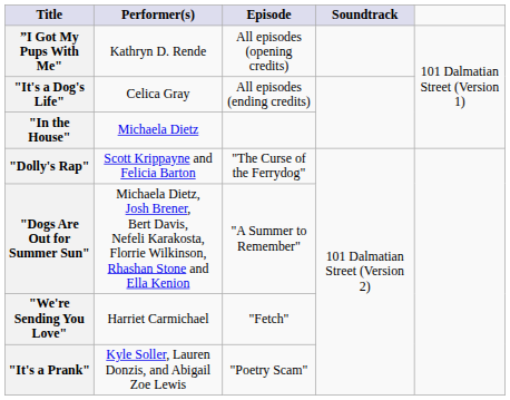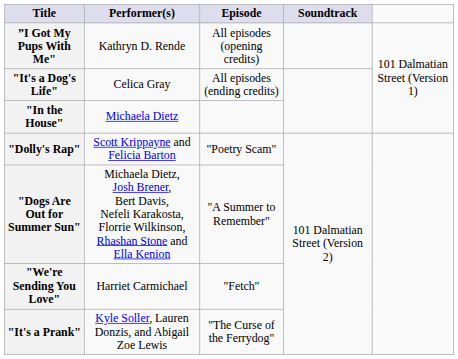"Dolly's Rap" | Episode: "The Curse of the Ferrydog" -> "Poetry Scam"
"It's a Prank" | Episode: "Poetry Scam" -> "The Curse of the Ferrydog"
